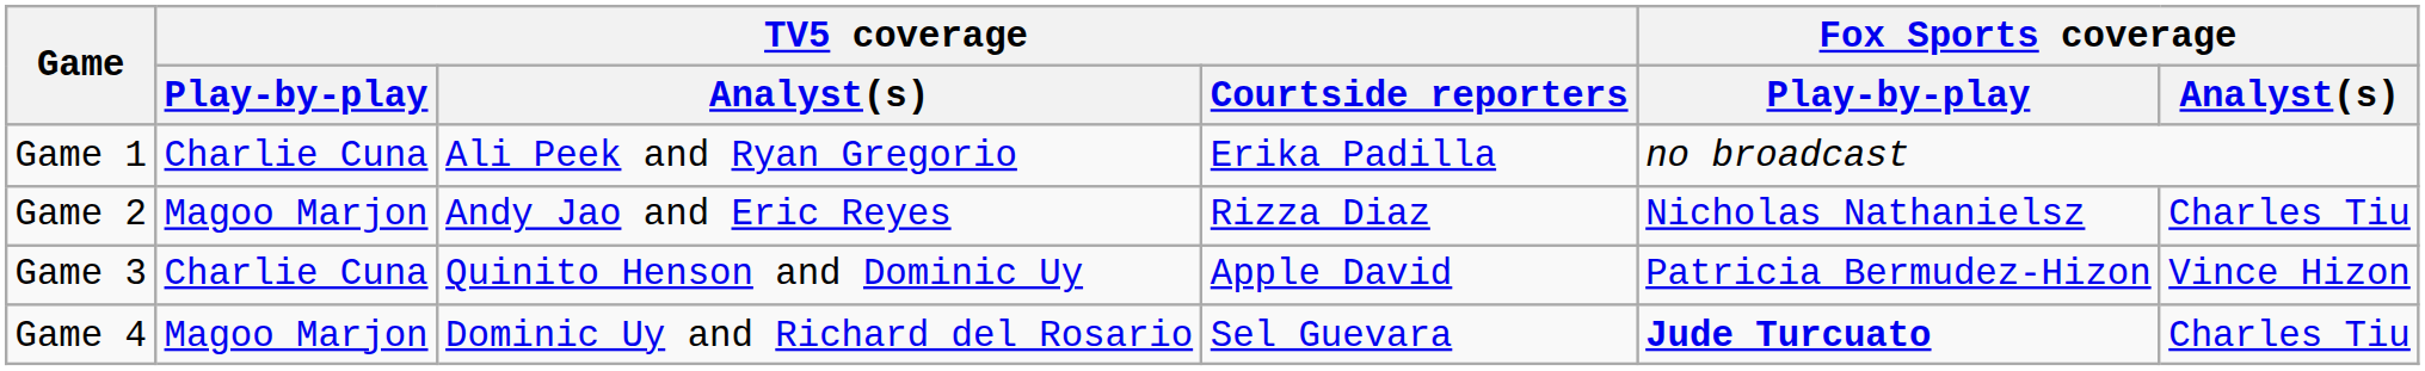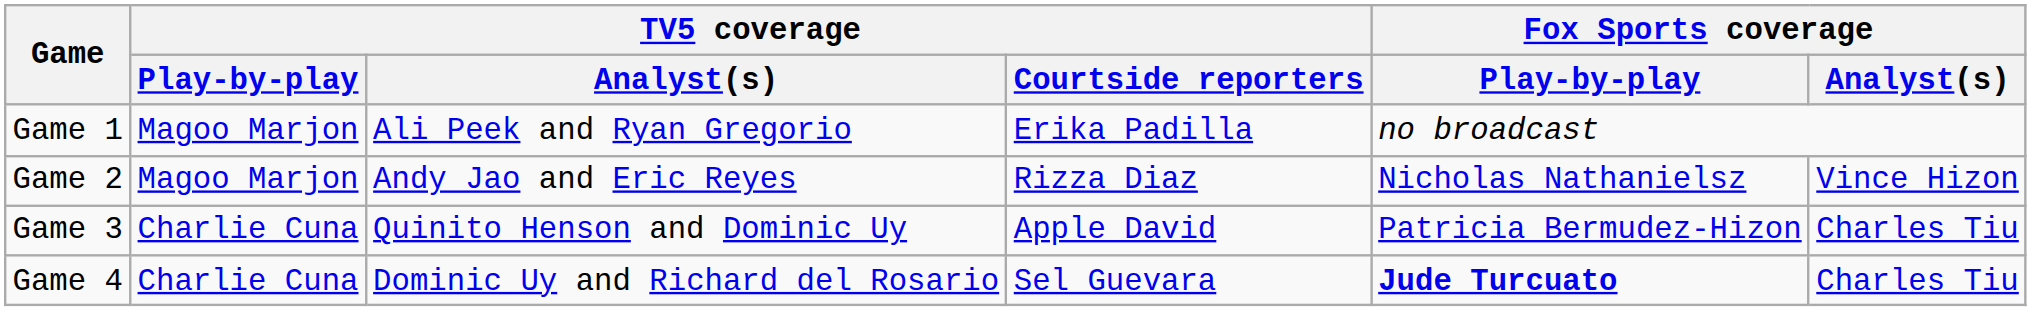Game 1 | TV5 coverage / Play-by-play: Charlie Cuna -> Magoo Marjon
Game 2 | Fox Sports coverage / Analyst(s): Charles Tiu -> Vince Hizon
Game 3 | Fox Sports coverage / Analyst(s): Vince Hizon -> Charles Tiu
Game 4 | TV5 coverage / Play-by-play: Magoo Marjon -> Charlie Cuna
